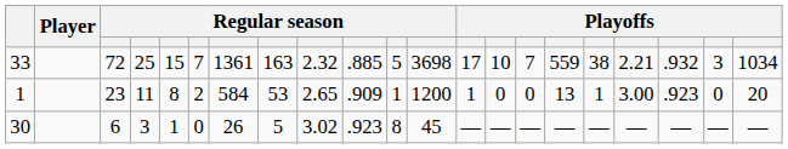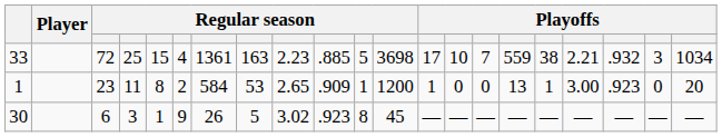33 | column 6: 7 -> 4
33 | column 9: 2.32 -> 2.23
30 | column 6: 0 -> 9
